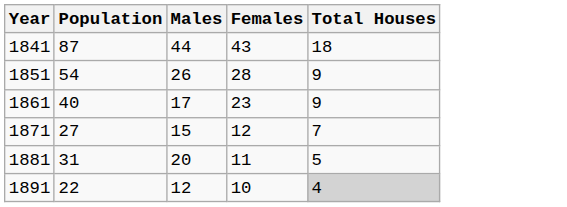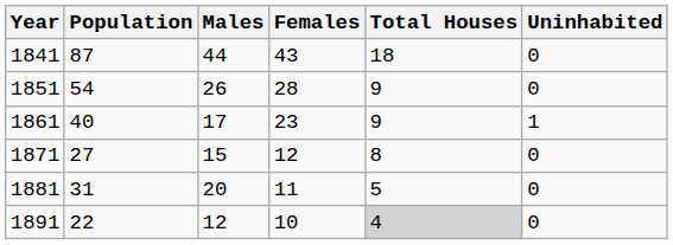+ column: Uninhabited | 0 | 0 | 1 | 0 | 0 | 0
1871 | Total Houses: 7 -> 8
